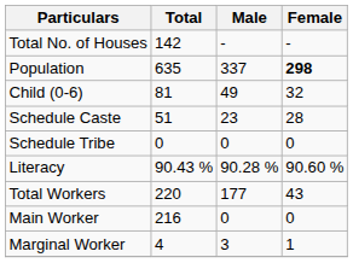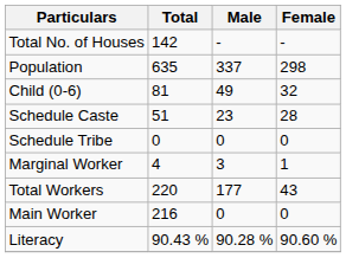Population | Female: bold -> normal
rows swapped: Literacy <-> Marginal Worker
